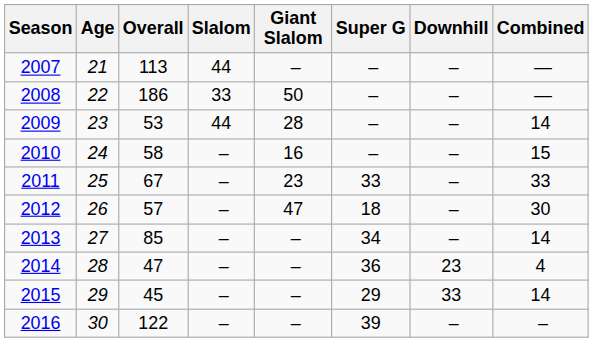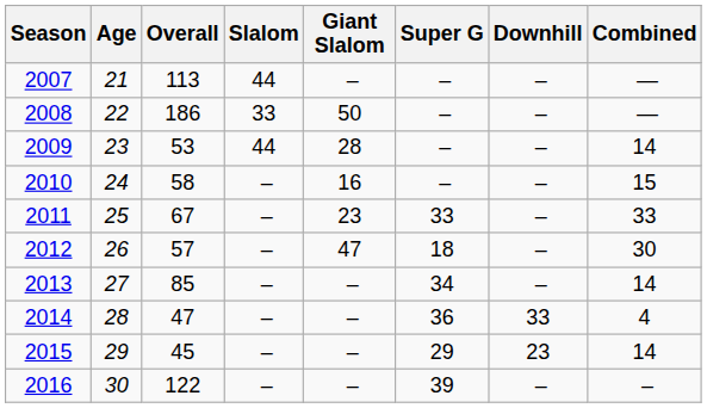2014 | Downhill: 23 -> 33
2015 | Downhill: 33 -> 23
